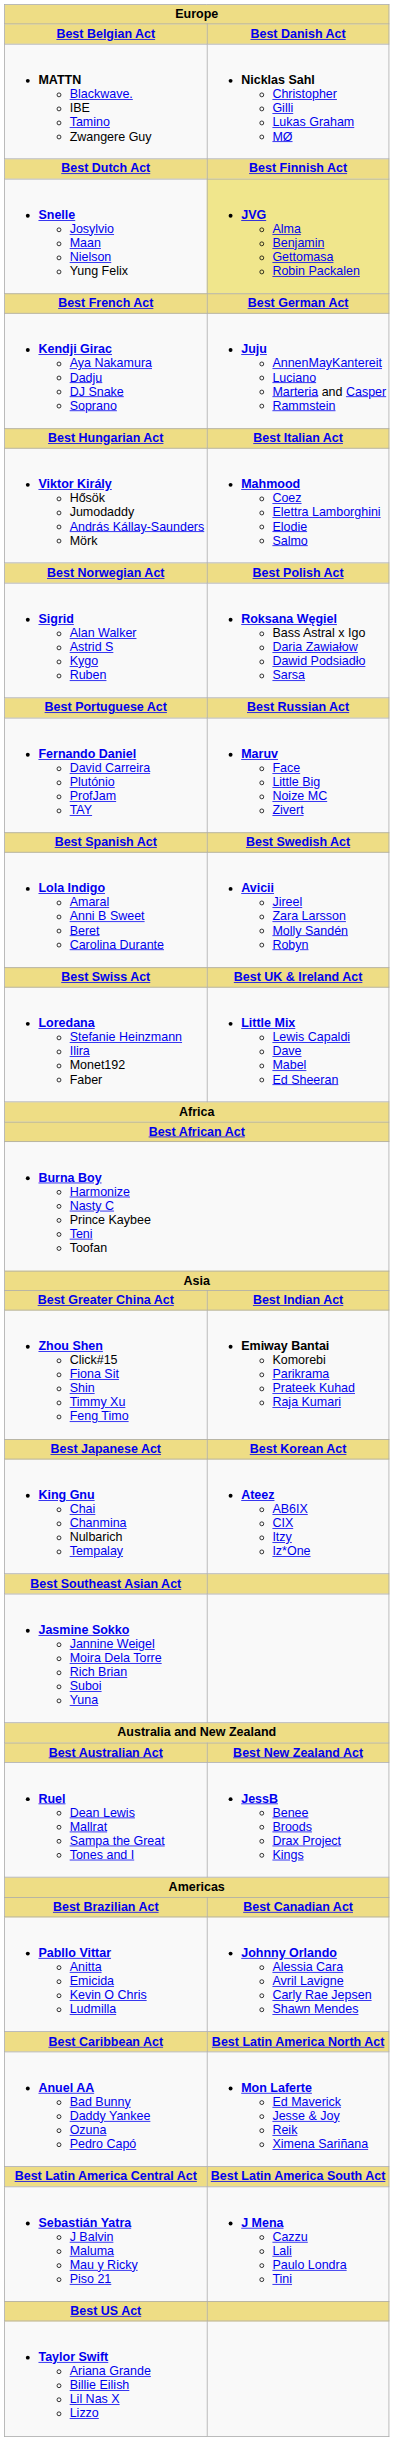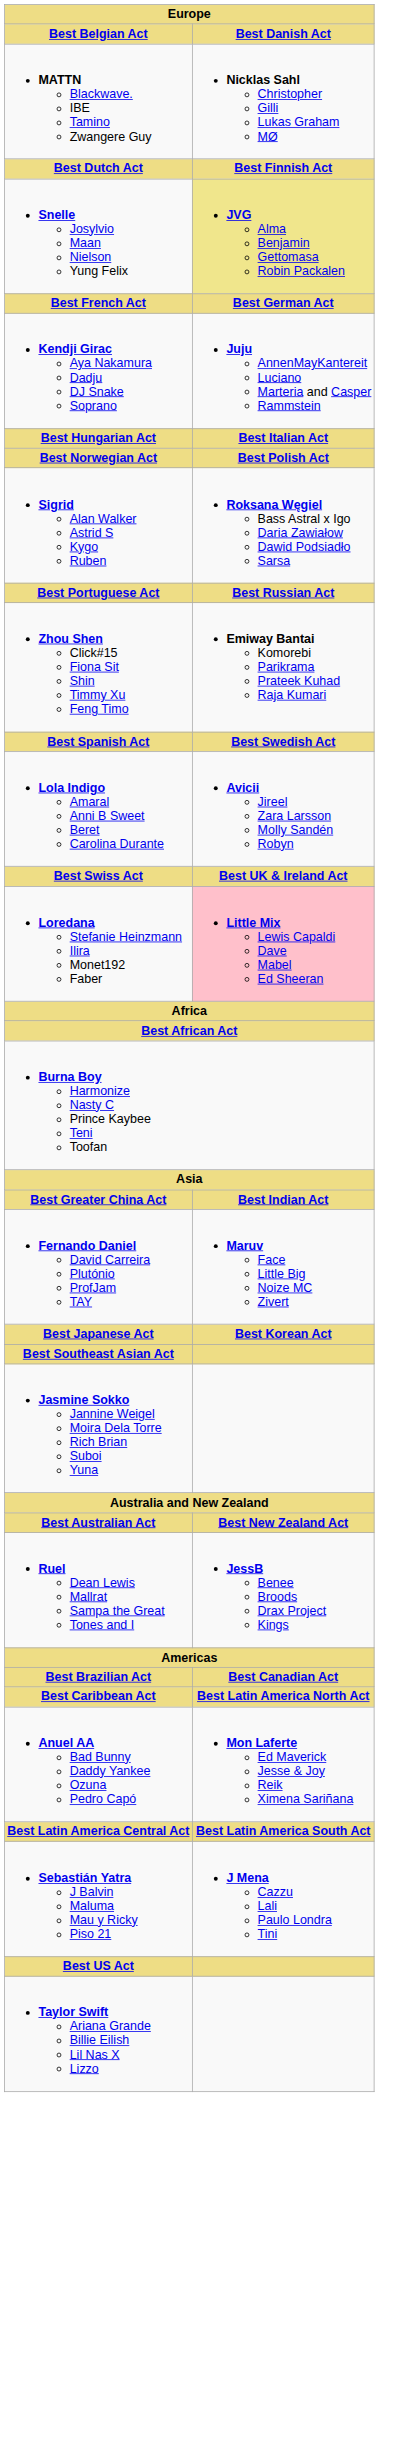- row: Viktor Király Hősök Jumodaddy András Kállay-Saunders Mörk | Mahmood Coez Elettra Lamborghini Elodie Salmo
rows swapped: Fernando Daniel David Carreira Plutónio ProfJam TAY <-> Zhou Shen Click#15 Fiona Sit Shin Timmy Xu Feng Timo
Loredana Stefanie Heinzmann Ilira Monet192 Faber | Best Danish Act: no background -> pink background
- row: King Gnu Chai Chanmina Nulbarich Tempalay | Ateez AB6IX CIX Itzy Iz*One
- row: Pabllo Vittar Anitta Emicida Kevin O Chris Ludmilla | Johnny Orlando Alessia Cara Avril Lavigne Carly Rae Jepsen Shawn Mendes
